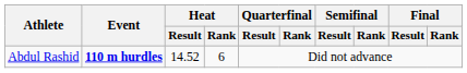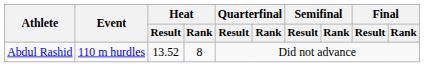Abdul Rashid | Event: bold -> normal
Abdul Rashid | Heat / Result: 14.52 -> 13.52
Abdul Rashid | Heat / Rank: 6 -> 8
